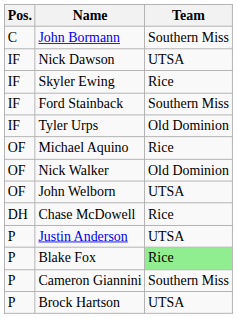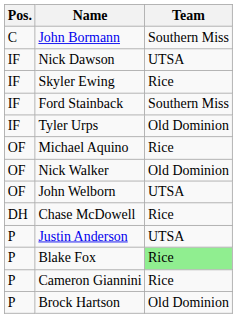Cameron Giannini | Team: Southern Miss -> Rice
Brock Hartson | Team: UTSA -> Old Dominion
